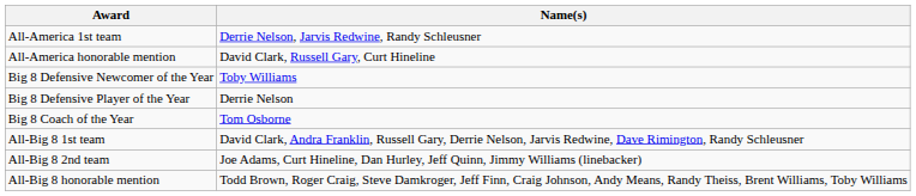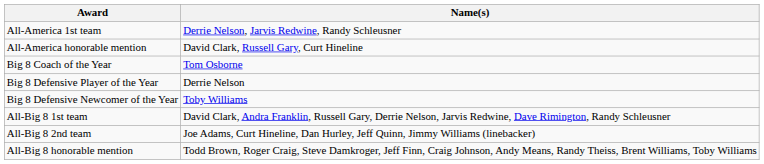rows swapped: Big 8 Coach of the Year <-> Big 8 Defensive Newcomer of the Year
